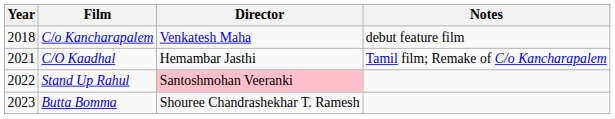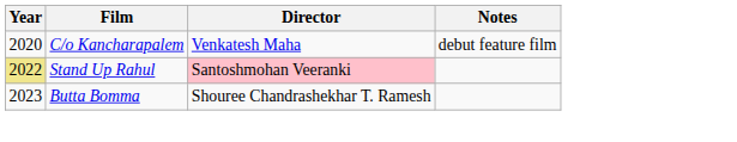C/o Kancharapalem | Year: 2018 -> 2020
- row: 2021 | C/O Kaadhal | Hemambar Jasthi | Tamil film; Remake of C/o Kancharapalem
Stand Up Rahul | Year: no background -> khaki background
